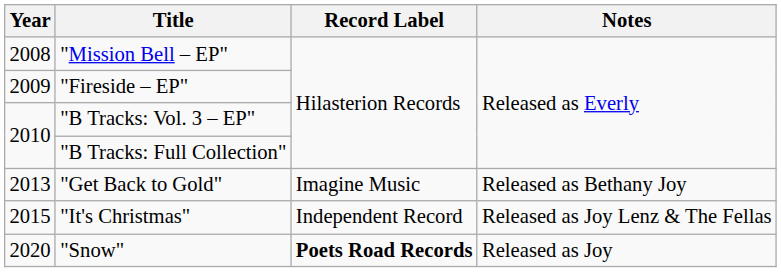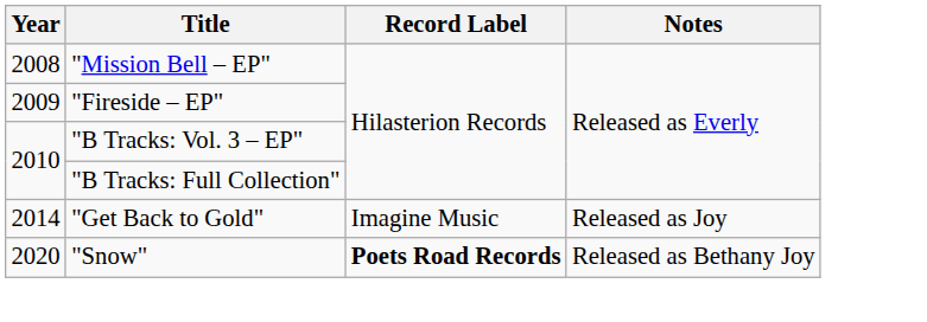"Get Back to Gold" | Year: 2013 -> 2014
"Get Back to Gold" | Notes: Released as Bethany Joy -> Released as Joy
- row: 2015 | "It's Christmas" | Independent Record | Released as Joy Lenz & The Fellas
"Snow" | Notes: Released as Joy -> Released as Bethany Joy
